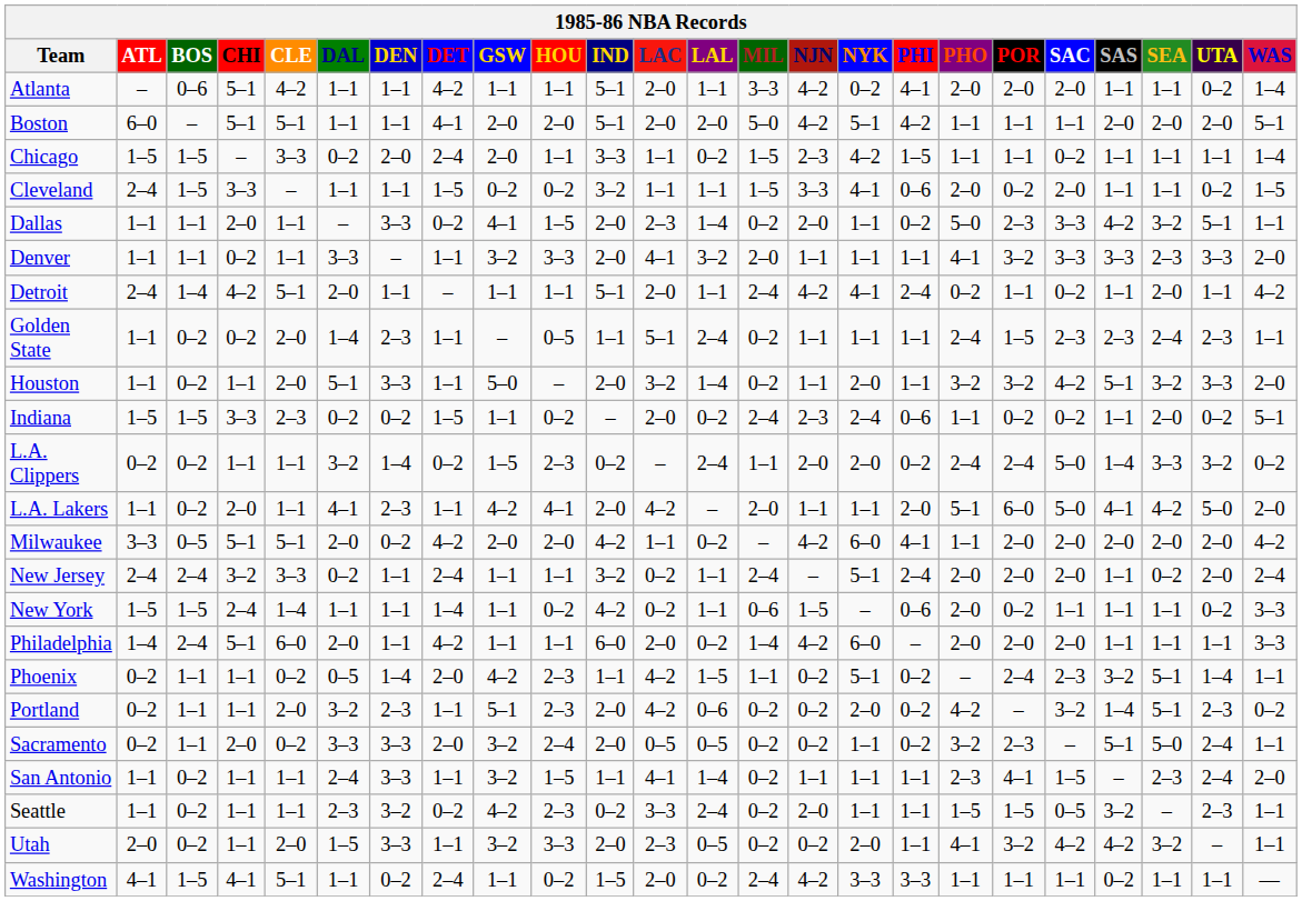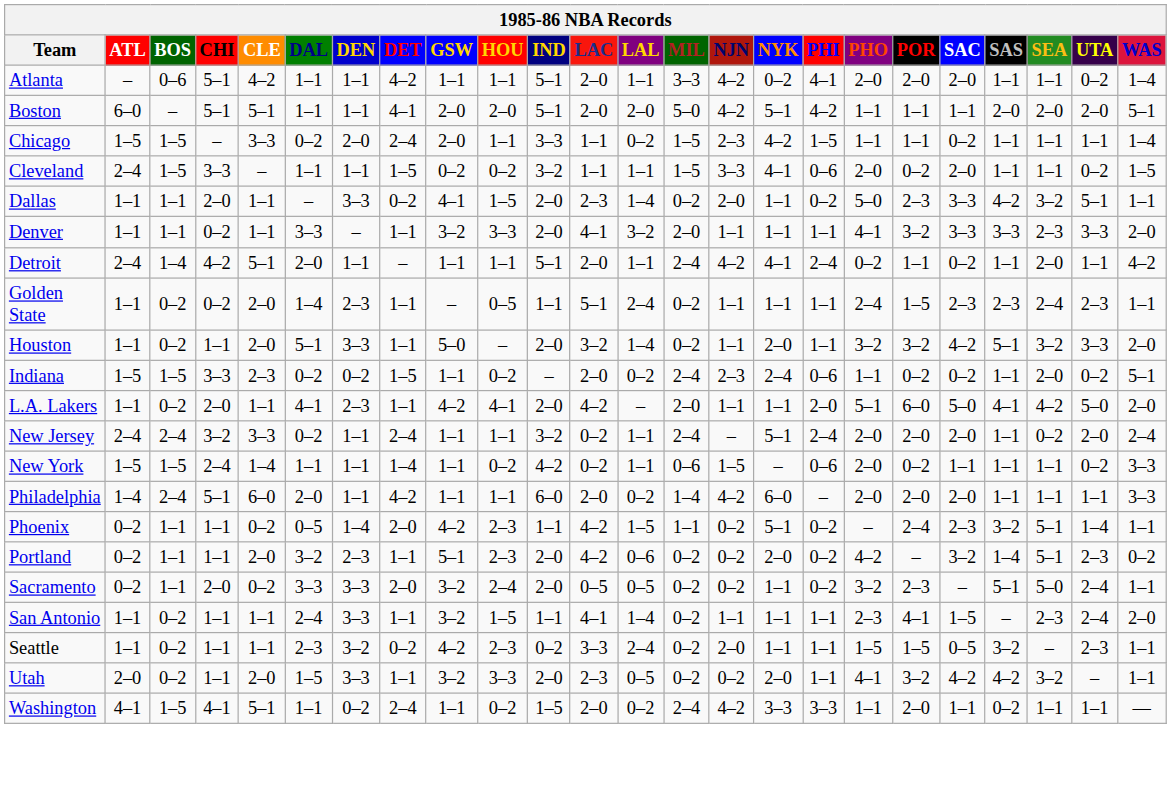- row: L.A. Clippers | 0–2 | 0–2 | 1–1 | 1–1 | 3–2 | 1–4 | 0–2 | 1–5 | 2–3 | 0–2 | – | 2–4 | 1–1 | 2–0 | 2–0 | 0–2 | 2–4 | 2–4 | 5–0 | 1–4 | 3–3 | 3–2 | 0–2
- row: Milwaukee | 3–3 | 0–5 | 5–1 | 5–1 | 2–0 | 0–2 | 4–2 | 2–0 | 2–0 | 4–2 | 1–1 | 0–2 | – | 4–2 | 6–0 | 4–1 | 1–1 | 2–0 | 2–0 | 2–0 | 2–0 | 2–0 | 4–2
Washington | POR: 1–1 -> 2–0
